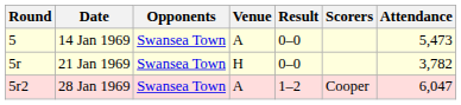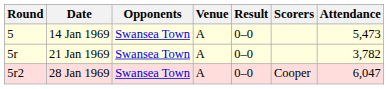21 Jan 1969 | Venue: H -> A
28 Jan 1969 | Result: 1–2 -> 0–0
